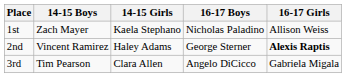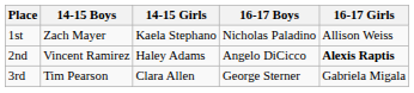2nd | 16-17 Boys: George Sterner -> Angelo DiCicco
3rd | 16-17 Boys: Angelo DiCicco -> George Sterner
